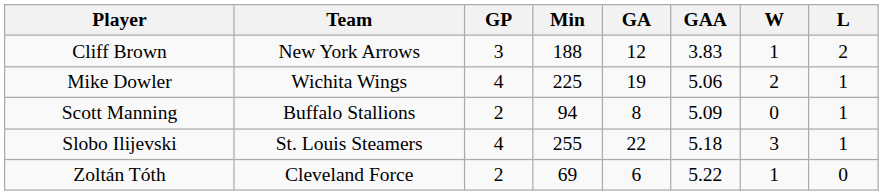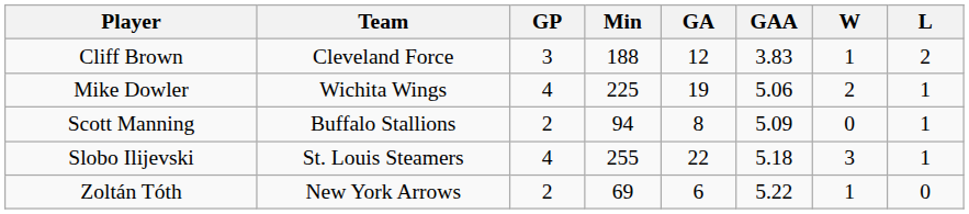Cliff Brown | Team: New York Arrows -> Cleveland Force
Zoltán Tóth | Team: Cleveland Force -> New York Arrows
